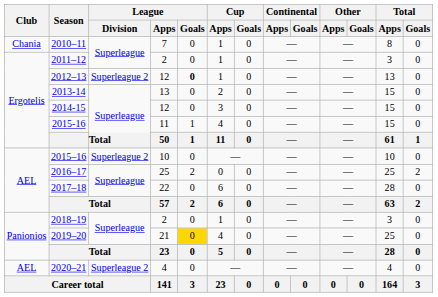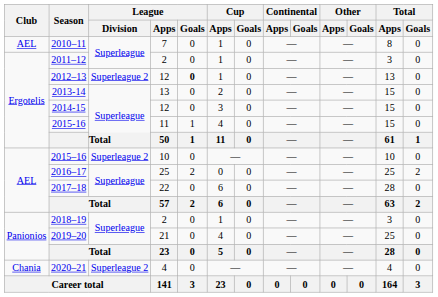2010–11 | Club: Chania -> AEL
2019–20 | League / Goals: gold background -> no background
2020–21 | Club: AEL -> Chania
